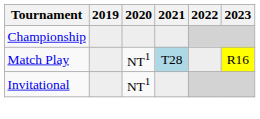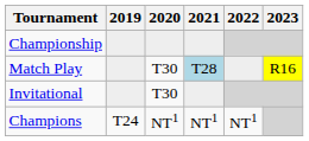Match Play | 2020: NT1 -> T30
Invitational | 2020: NT1 -> T30
+ row: Champions | T24 | NT1 | NT1 | NT1
